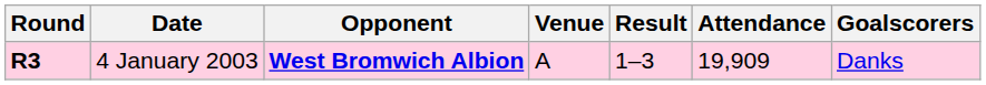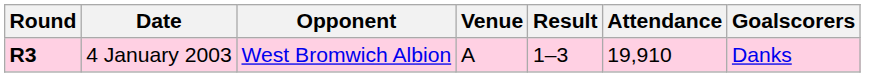4 January 2003 | Opponent: bold -> normal
4 January 2003 | Attendance: 19,909 -> 19,910
